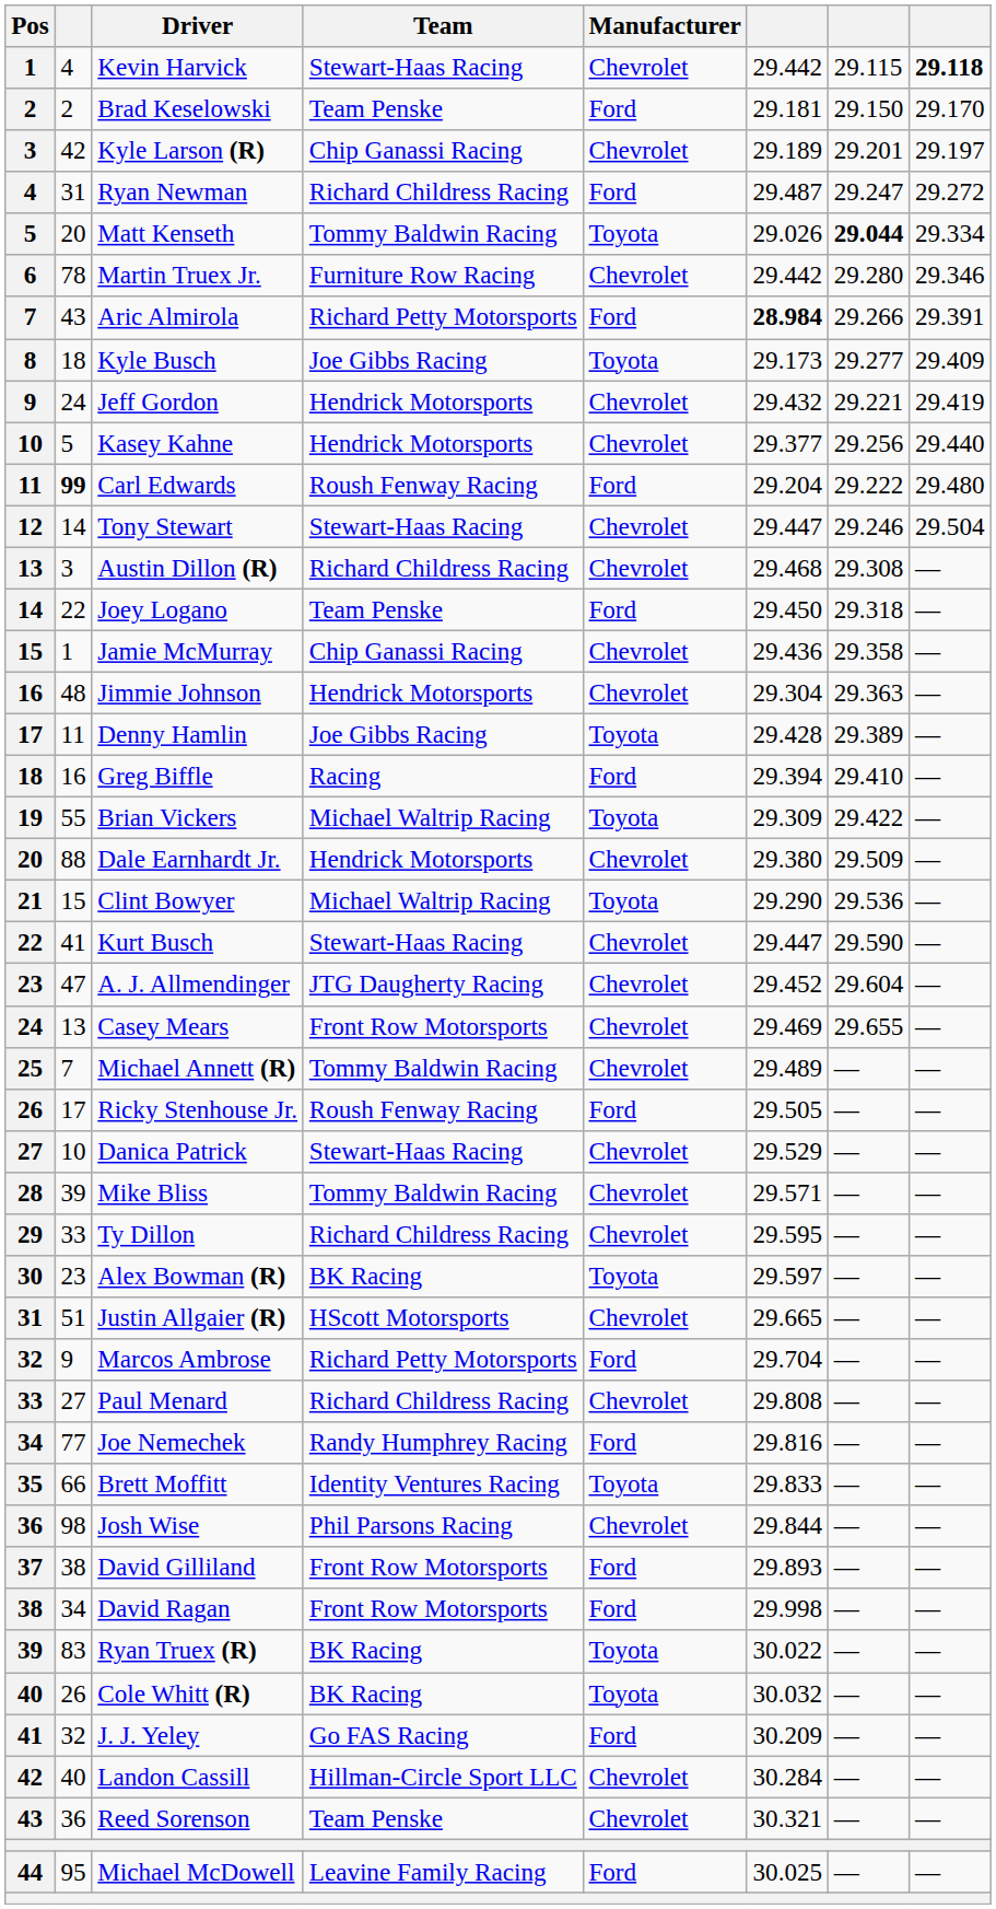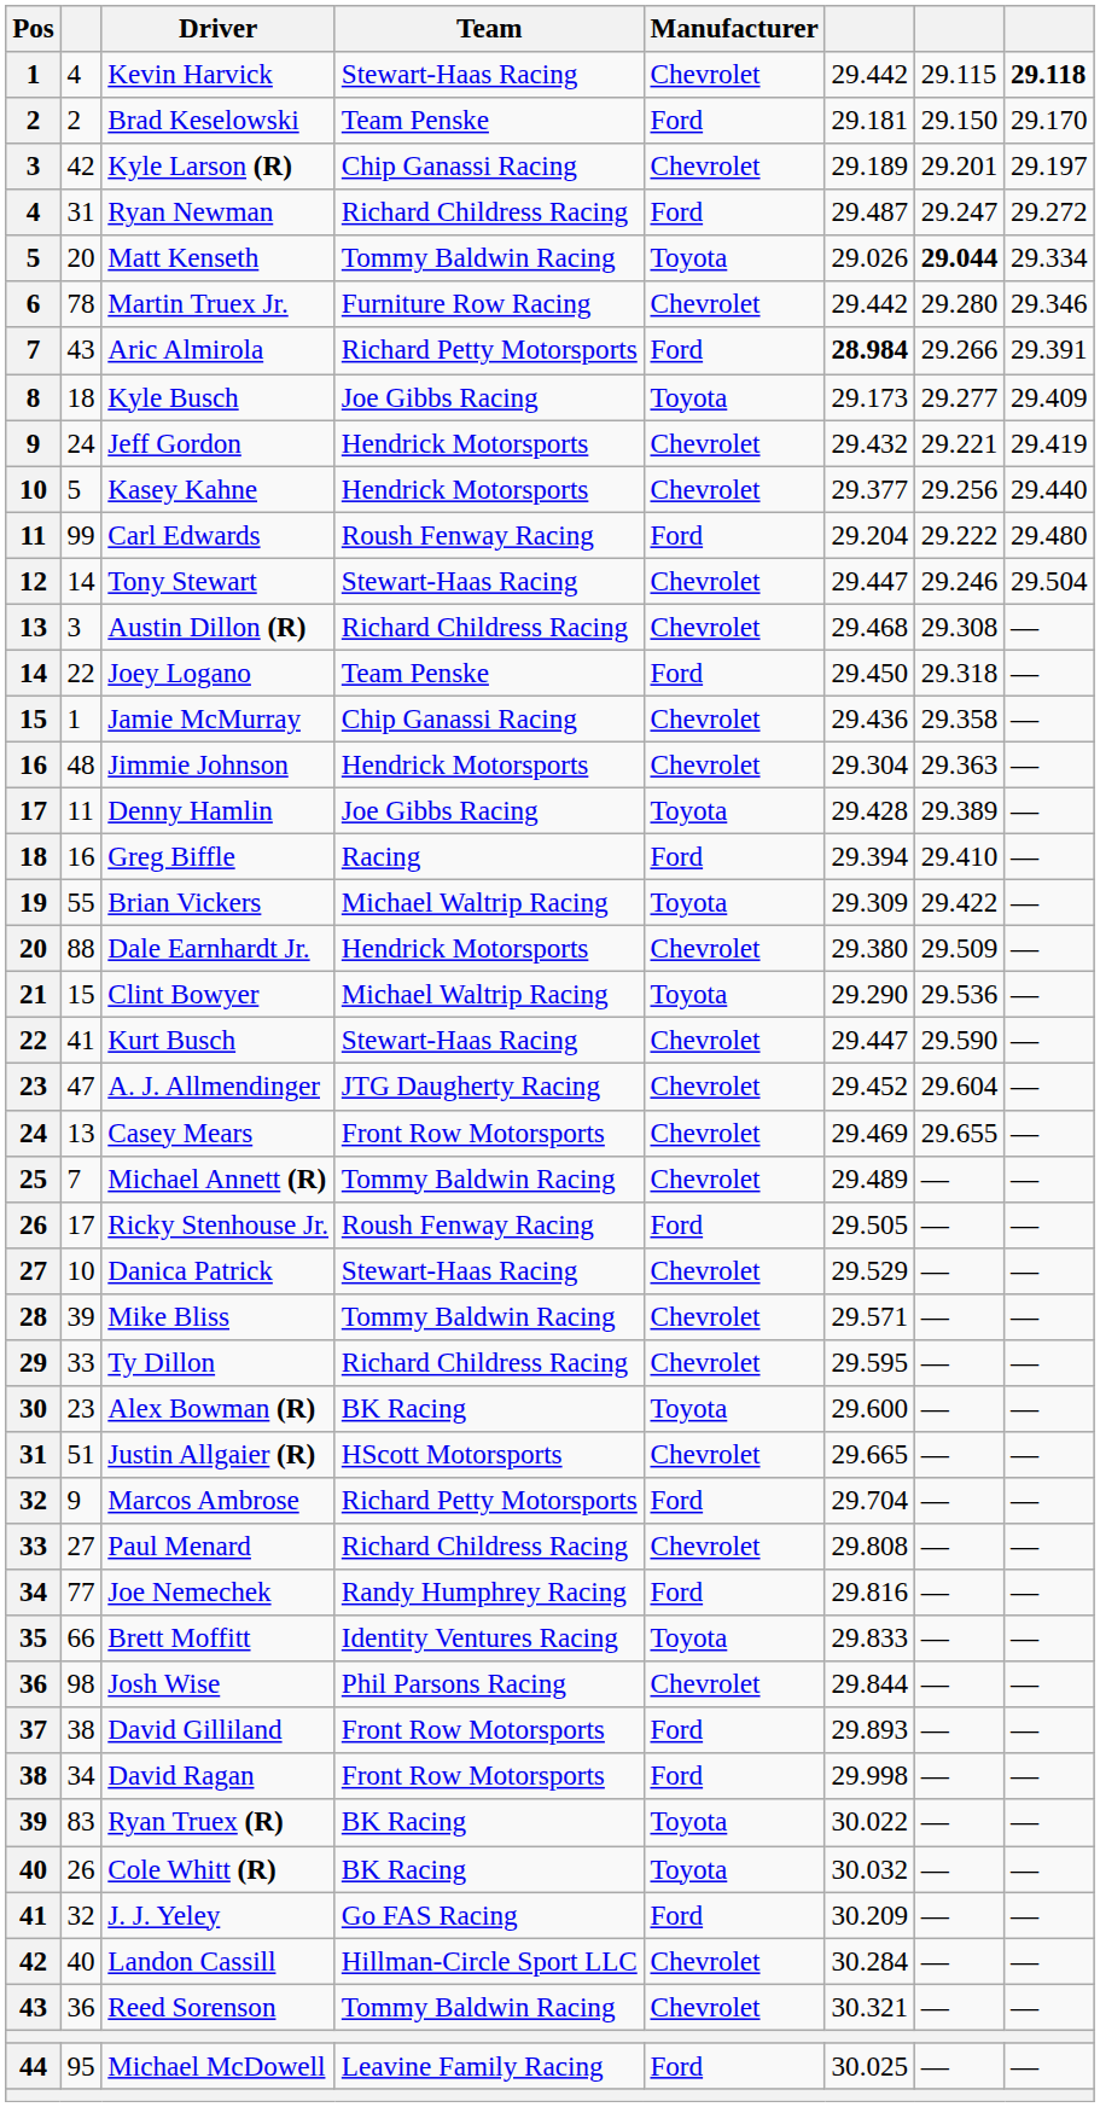Carl Edwards | column 2: bold -> normal
Alex Bowman (R) | column 6: 29.597 -> 29.600
Reed Sorenson | Team: Team Penske -> Tommy Baldwin Racing
